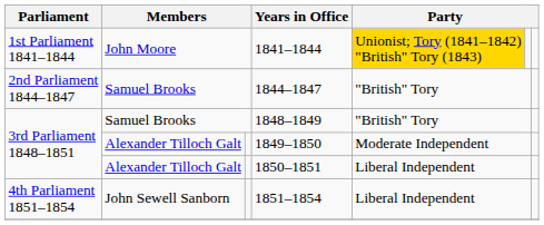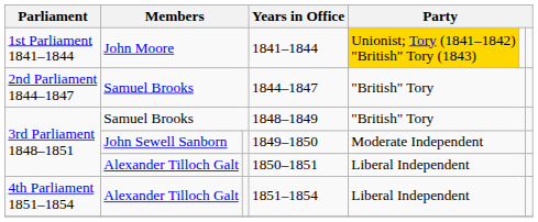1849–1850 | column 2: Alexander Tilloch Galt -> John Sewell Sanborn
1851–1854 | column 2: John Sewell Sanborn -> Alexander Tilloch Galt
